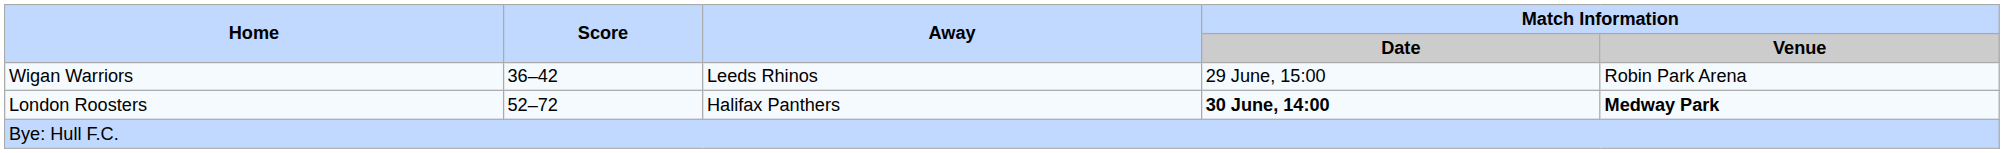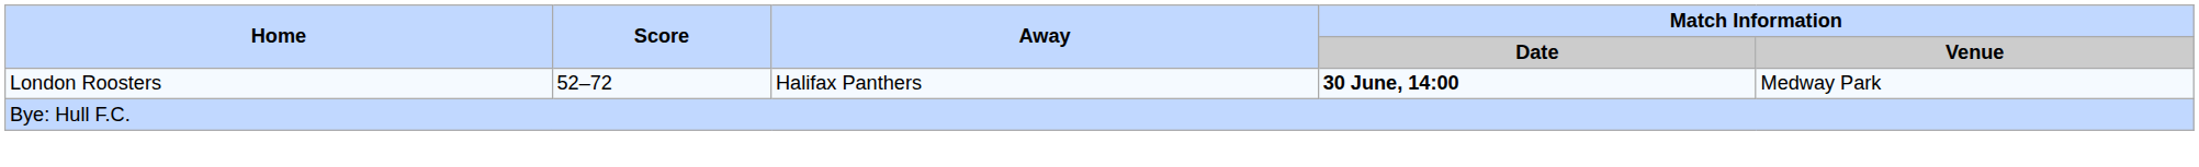- row: Wigan Warriors | 36–42 | Leeds Rhinos | 29 June, 15:00 | Robin Park Arena
London Roosters | Match Information / Venue: bold -> normal
